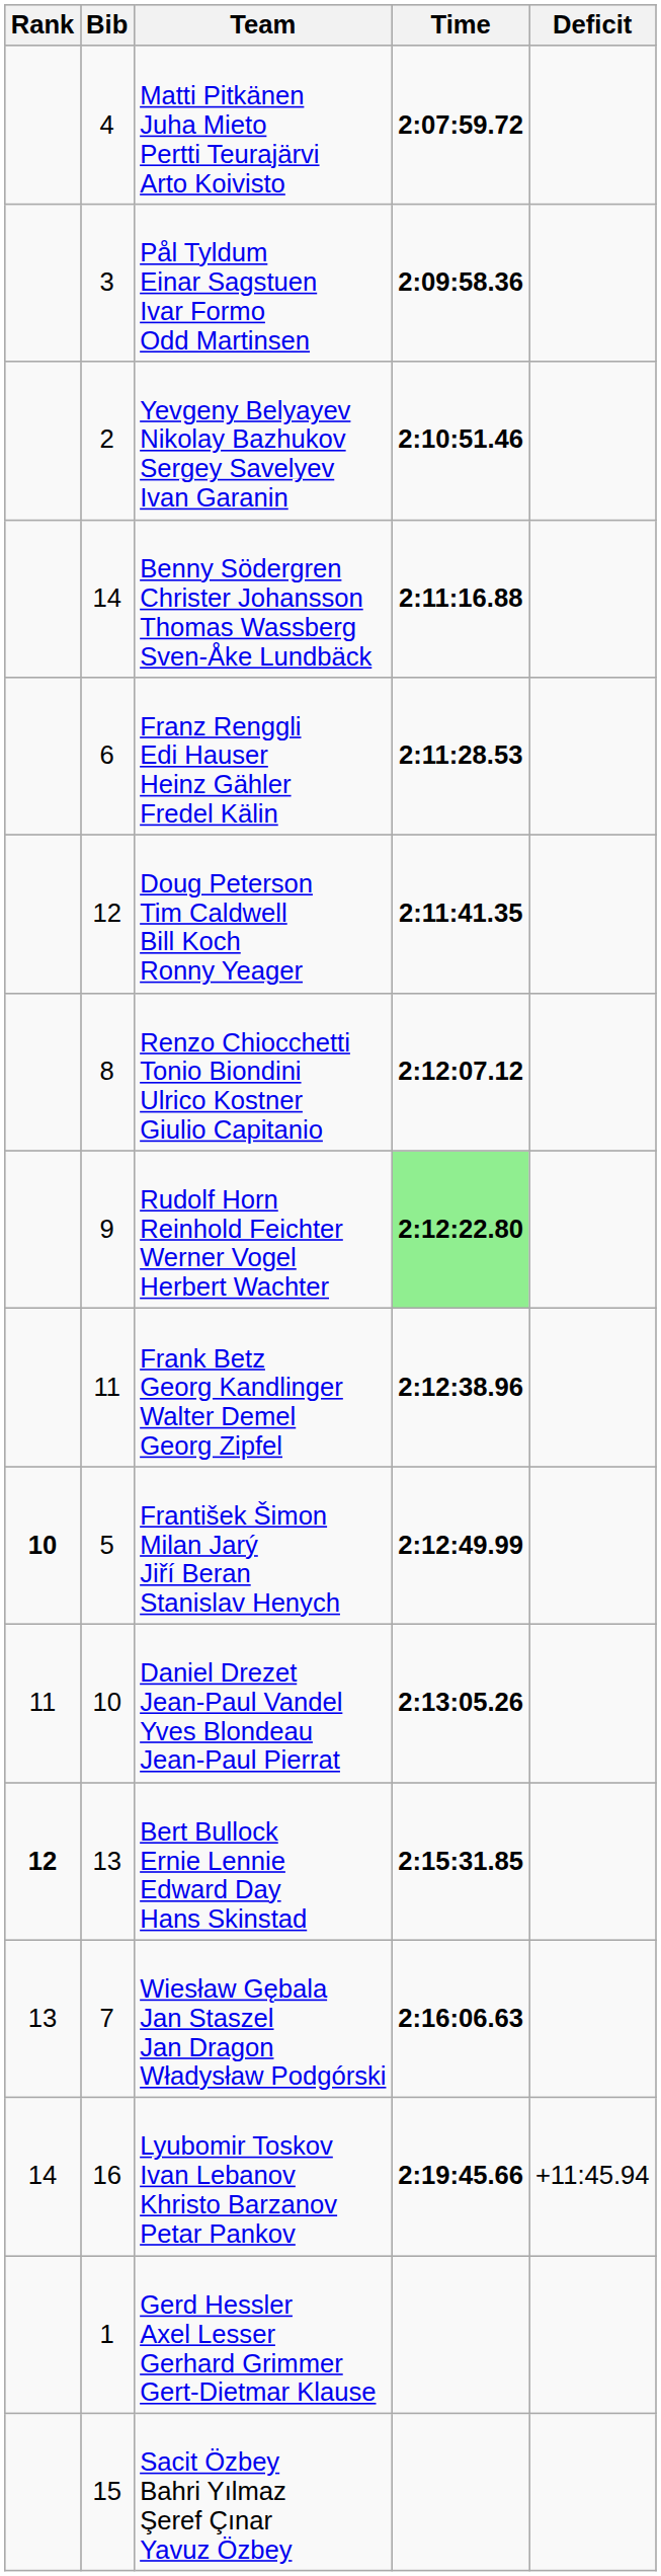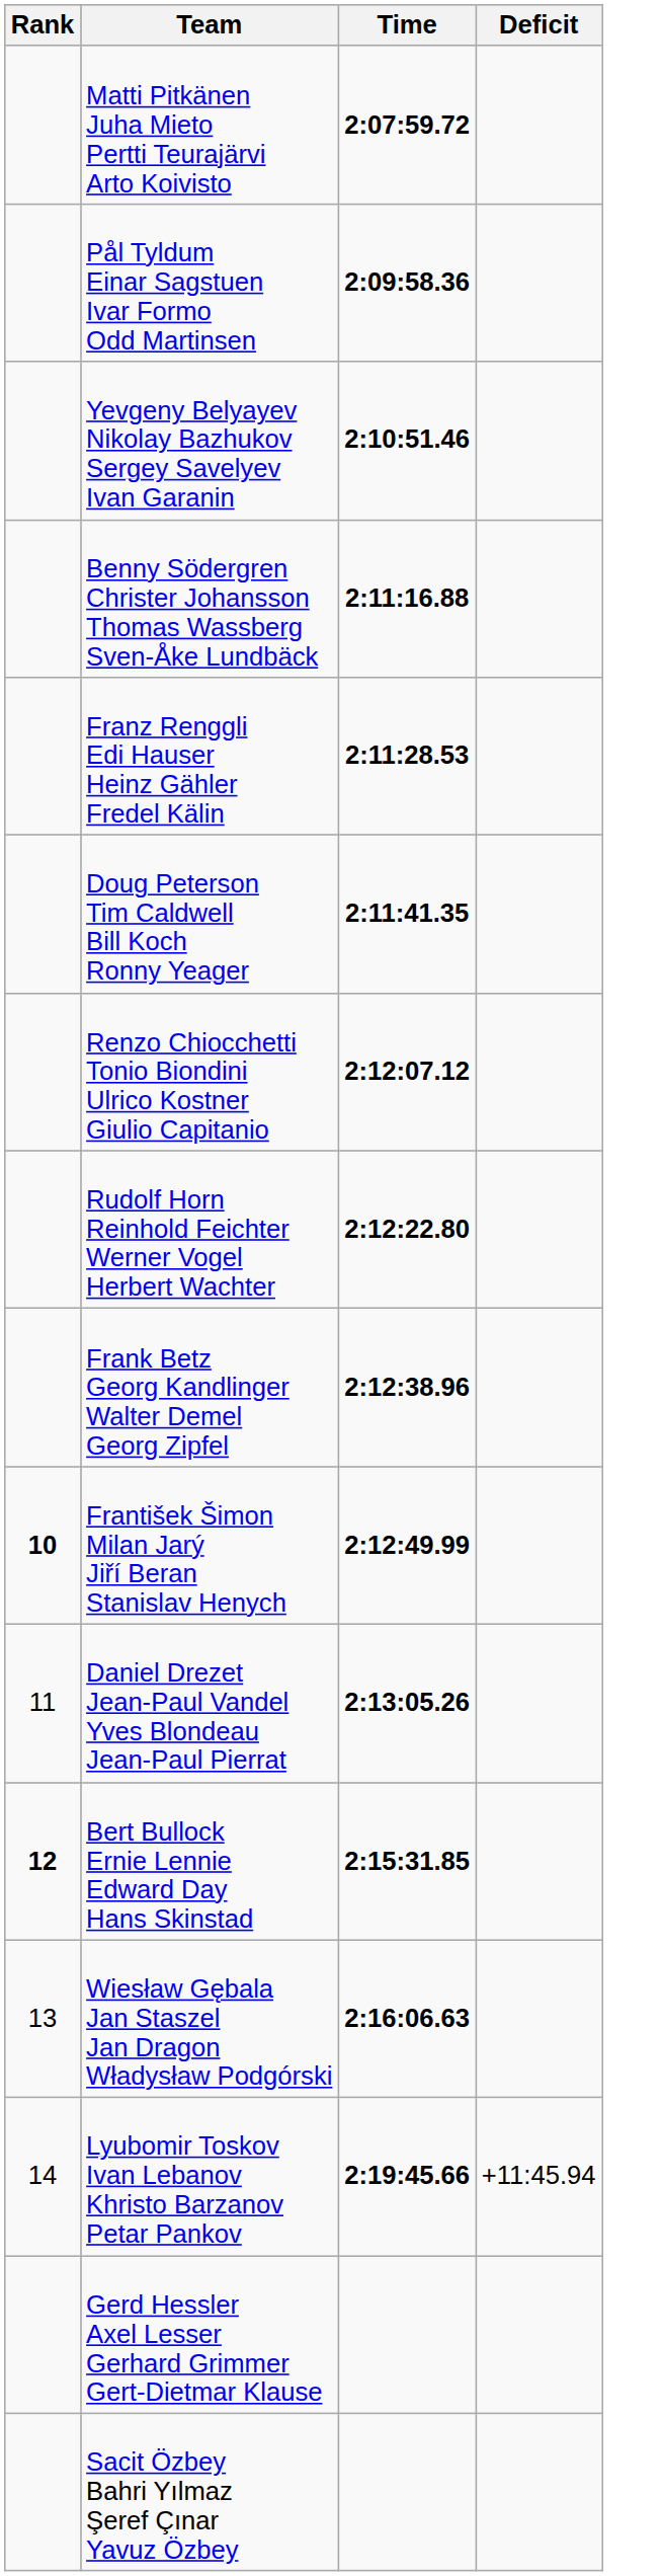- column: Bib | 4 | 3 | 2 | 14 | 6 | 12 | 8 | 9 | 11 | 5 | 10 | 13 | 7 | 16 | 1 | 15
Rudolf Horn Reinhold Feichter Werner Vogel Herbert Wachter | Time: lightgreen background -> no background
